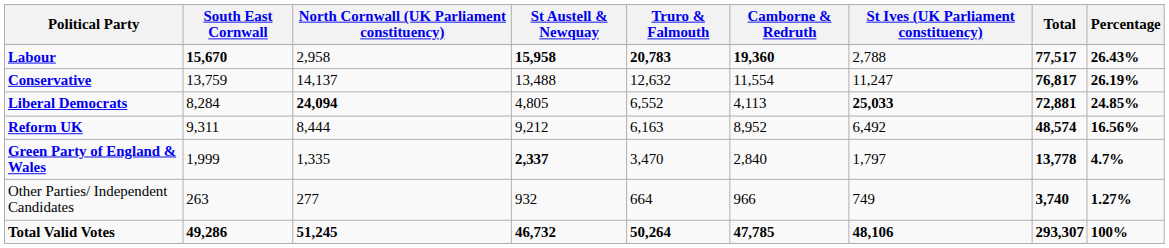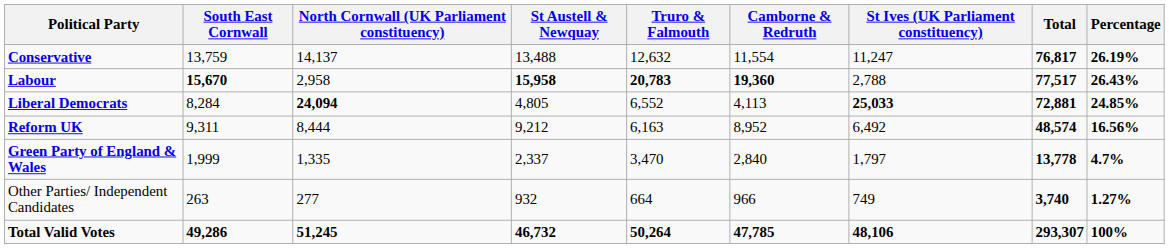rows swapped: Labour <-> Conservative
Green Party of England & Wales | St Austell & Newquay: bold -> normal
